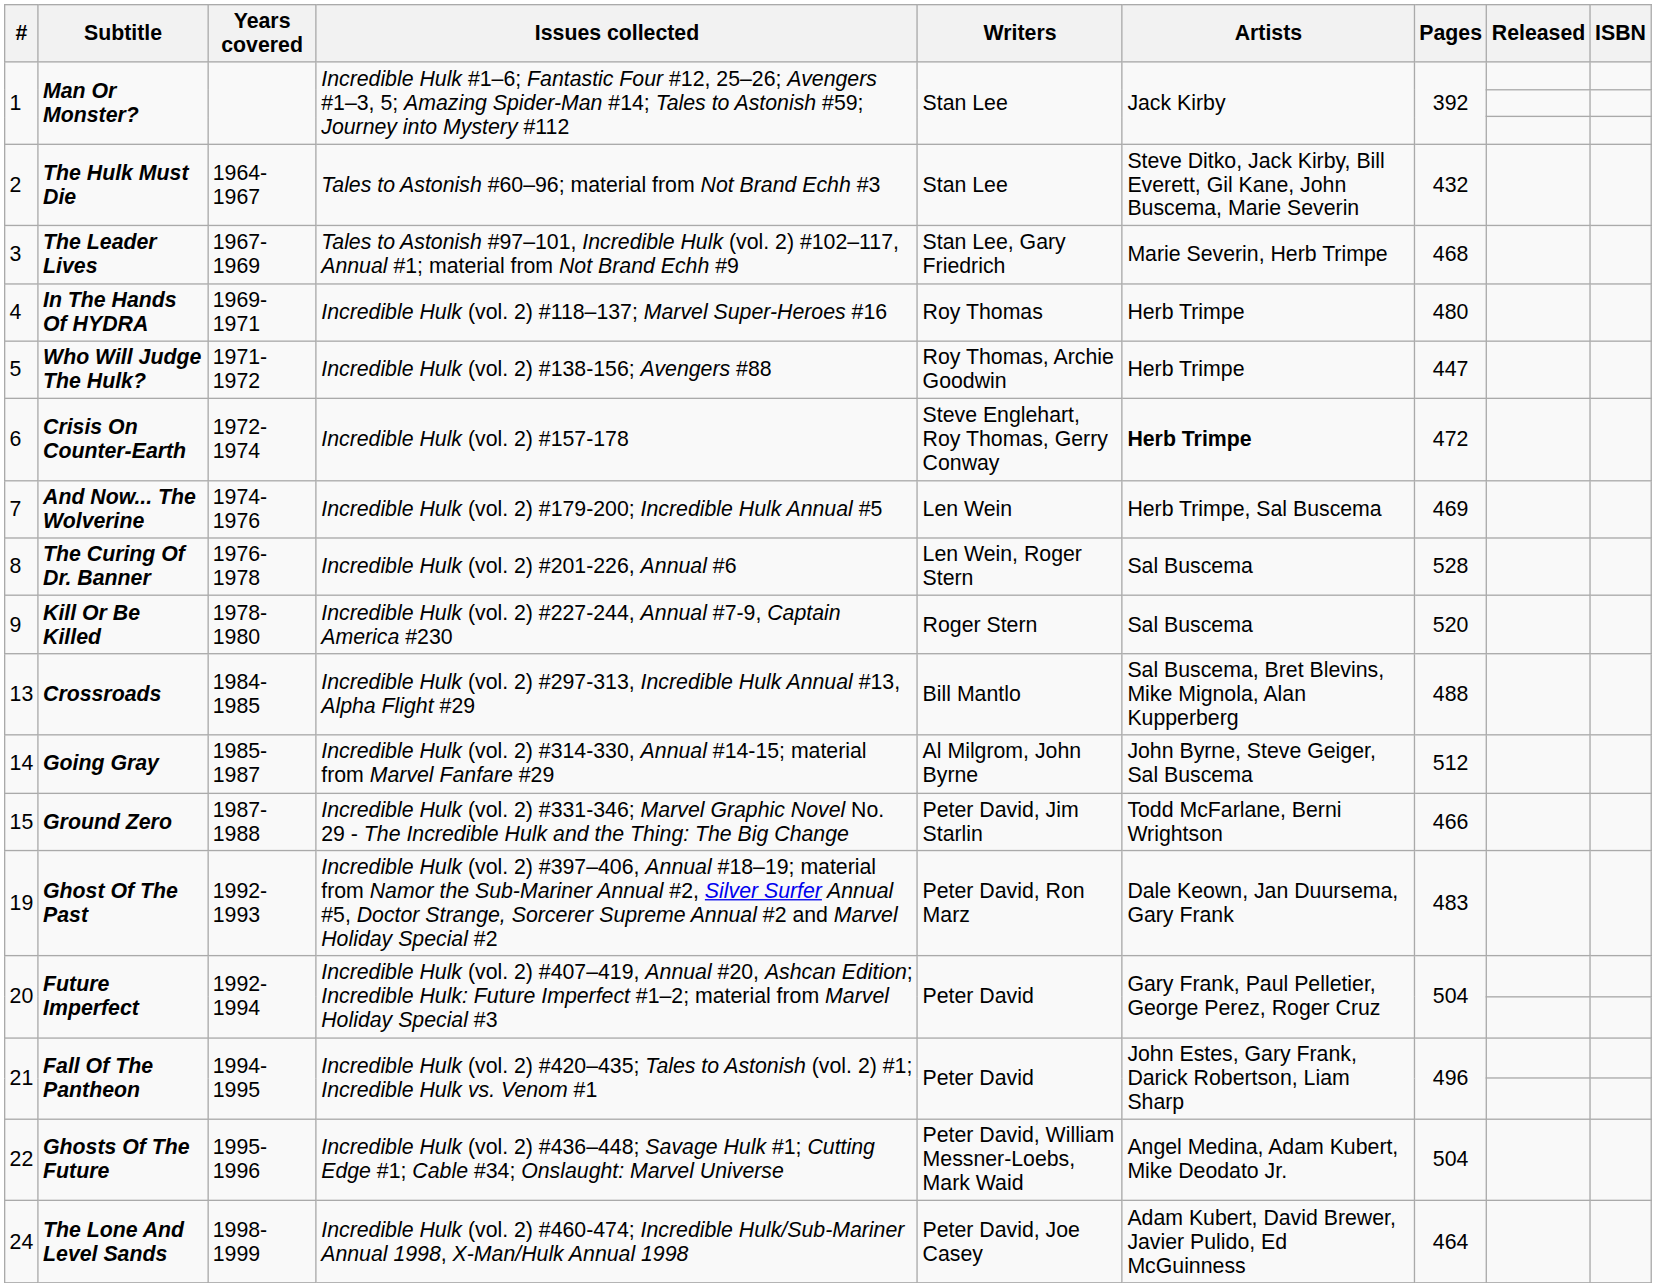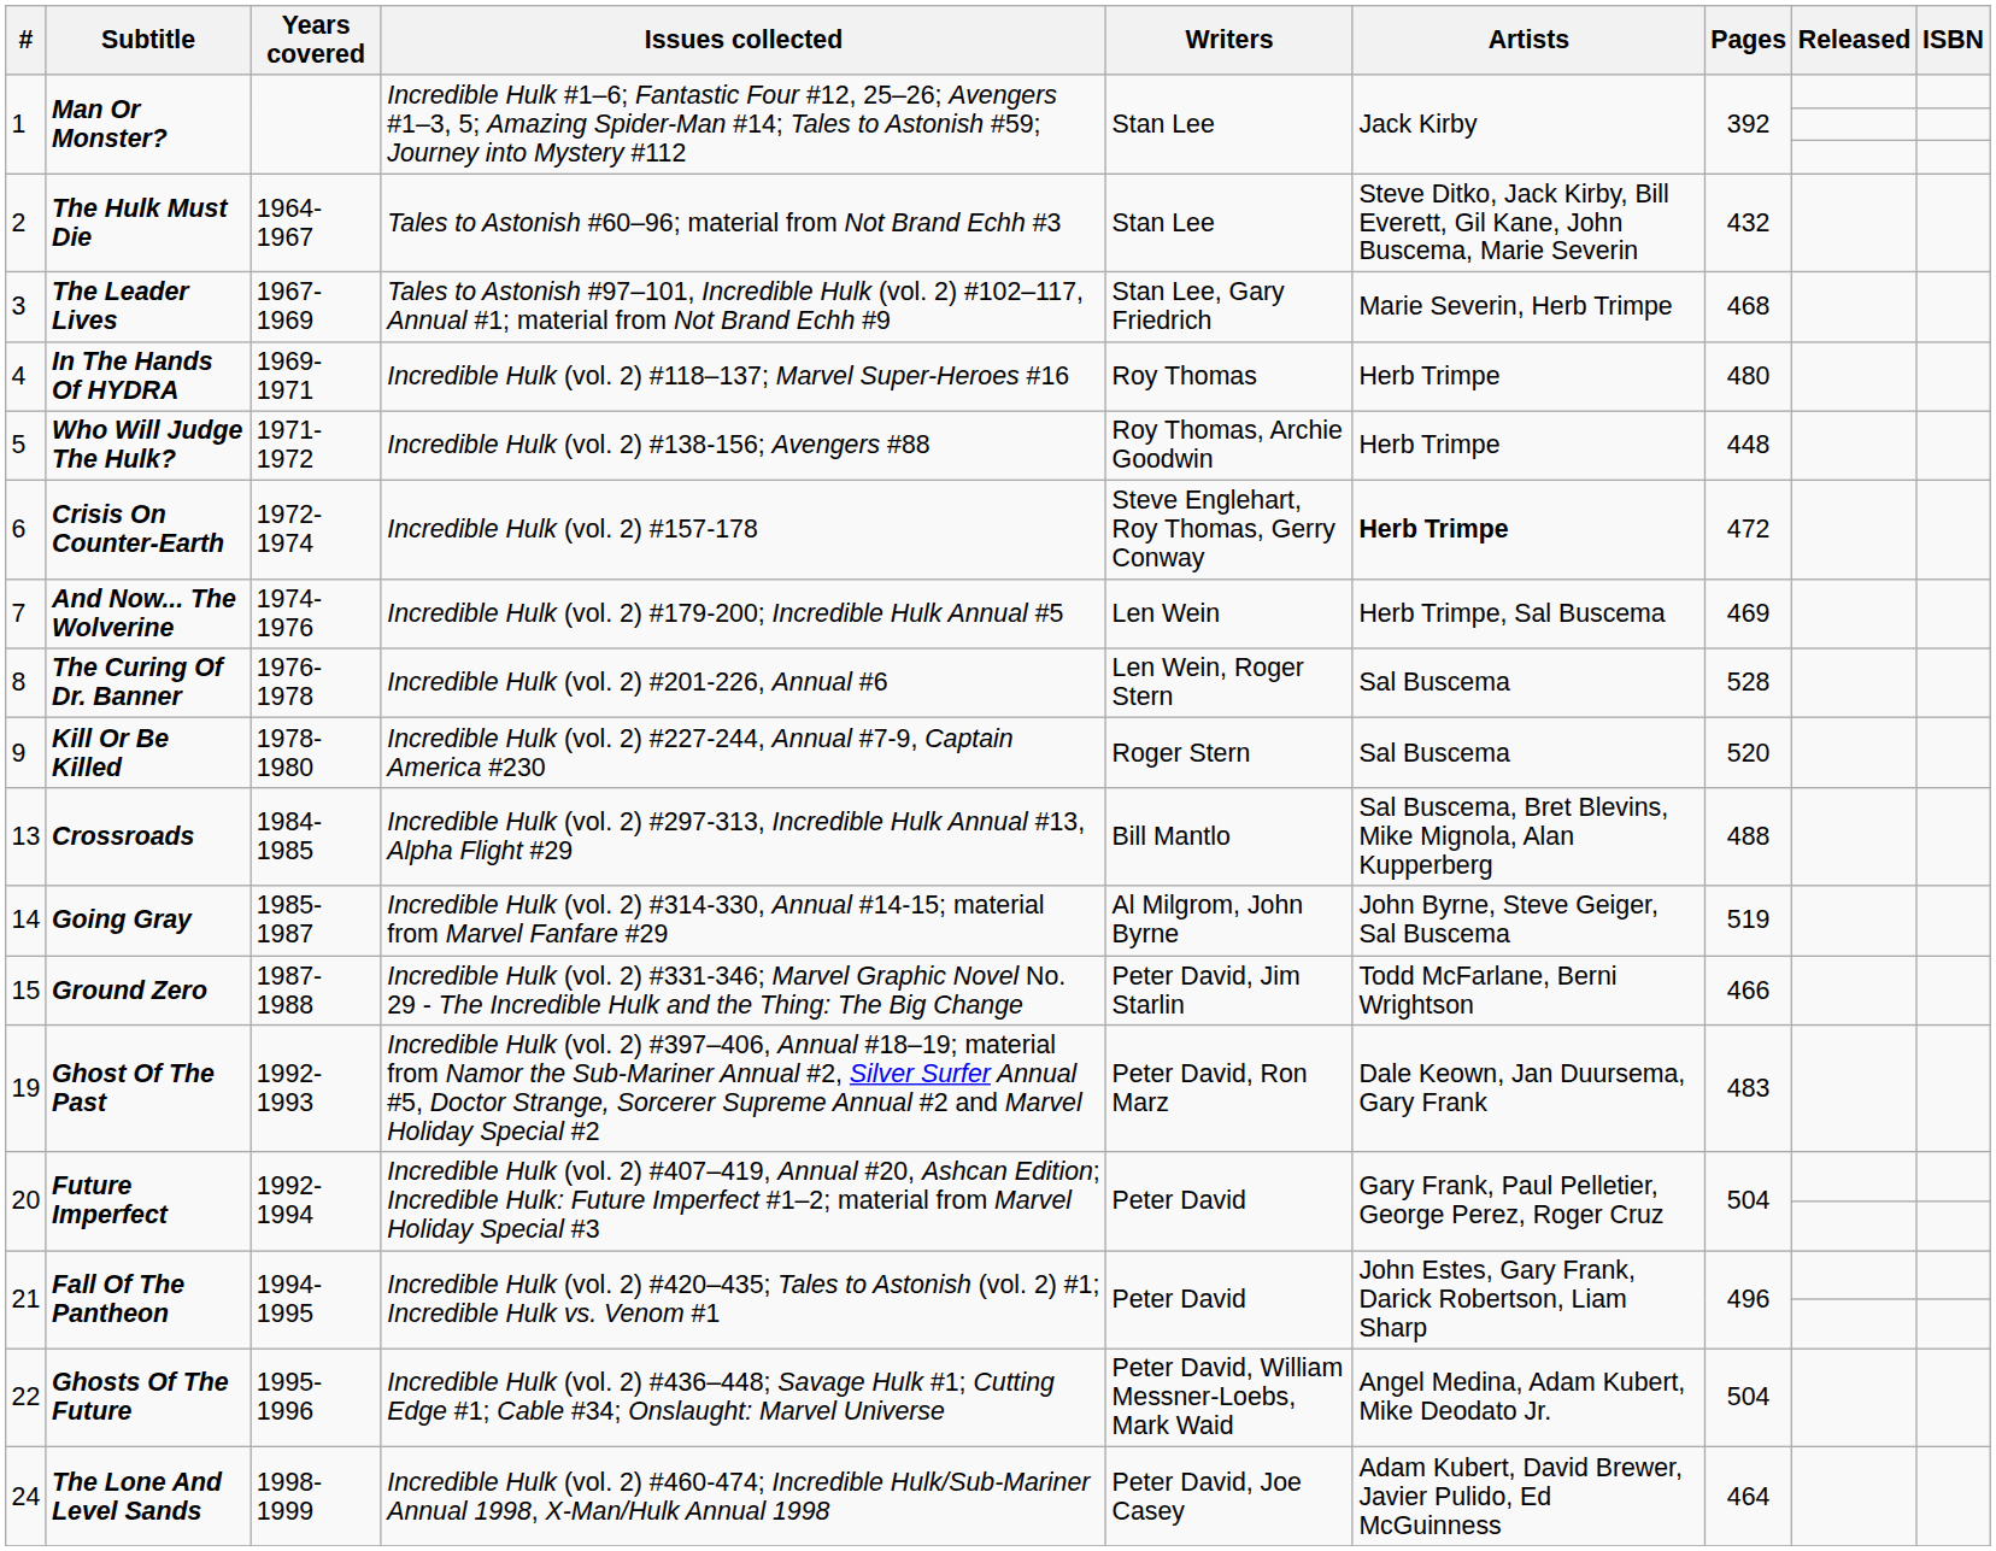5 | Pages: 447 -> 448
14 | Pages: 512 -> 519
